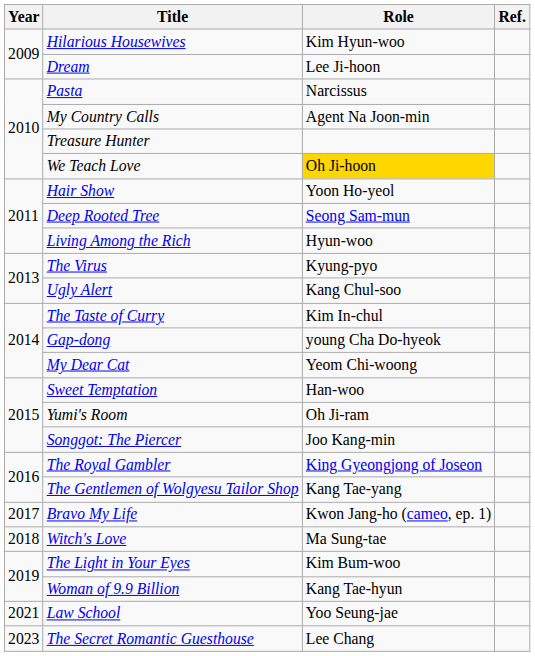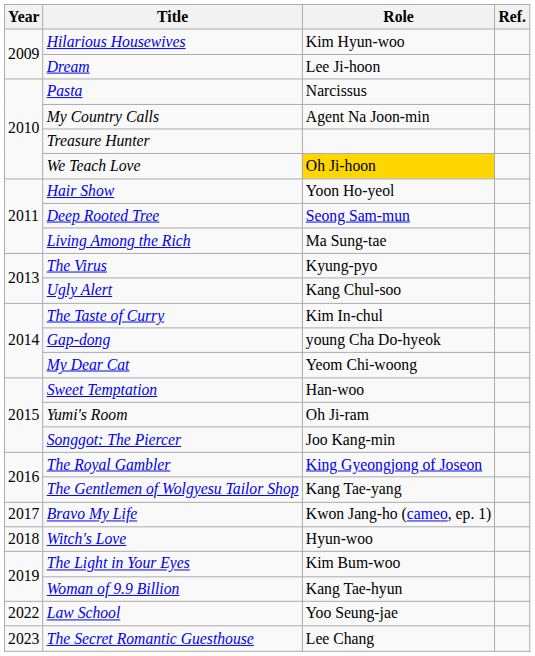Living Among the Rich | Role: Hyun-woo -> Ma Sung-tae
Witch's Love | Role: Ma Sung-tae -> Hyun-woo
Law School | Year: 2021 -> 2022
